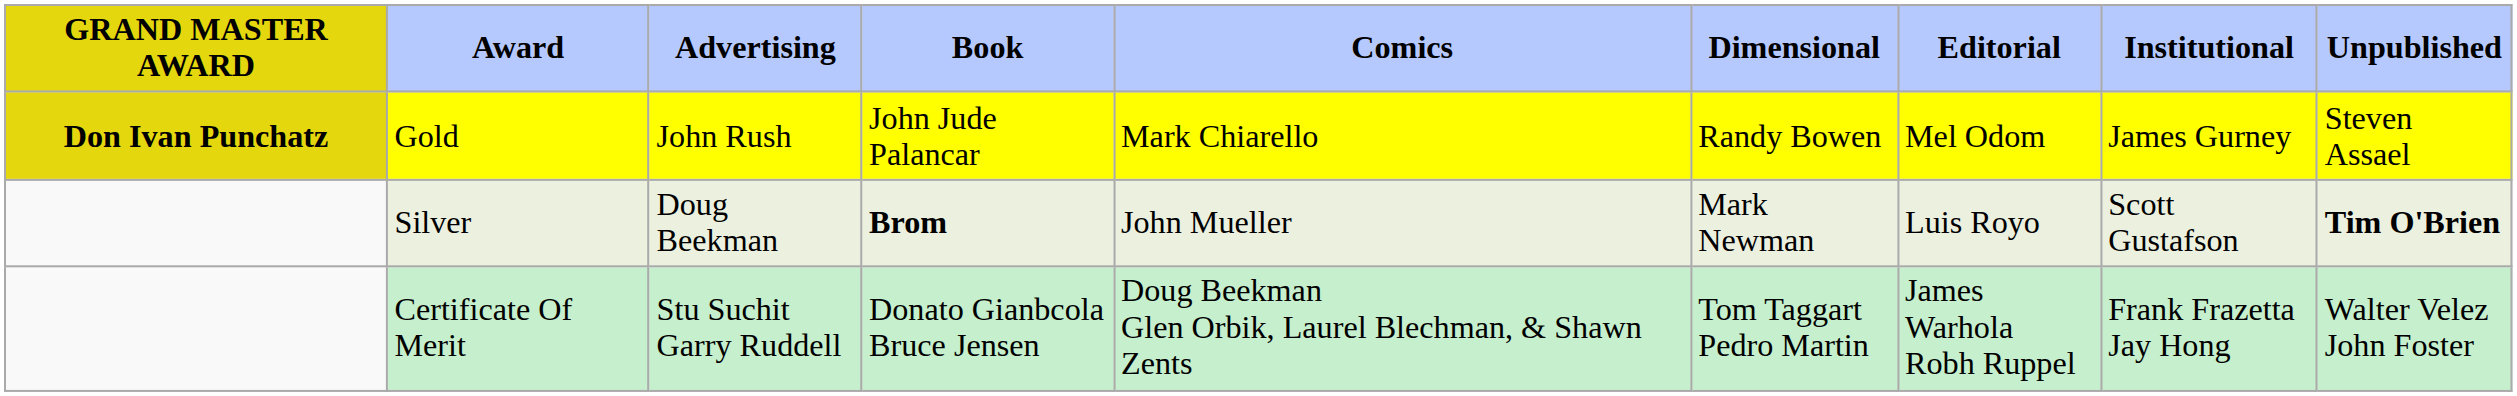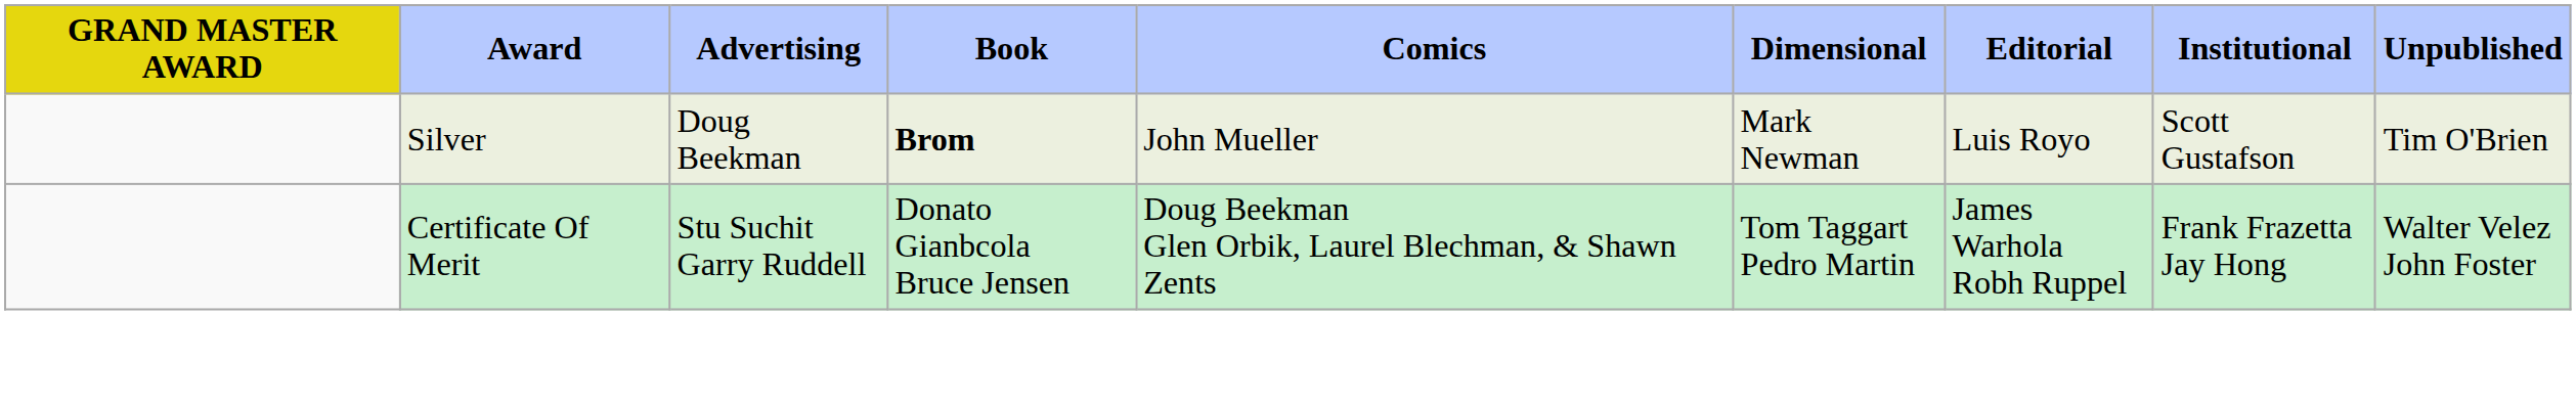- row: Don Ivan Punchatz | Gold | John Rush | John Jude Palancar | Mark Chiarello | Randy Bowen | Mel Odom | James Gurney | Steven Assael
Silver | Unpublished: bold -> normal
